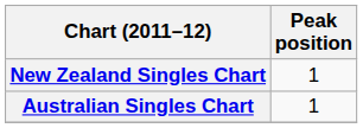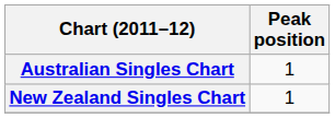rows swapped: Australian Singles Chart <-> New Zealand Singles Chart
